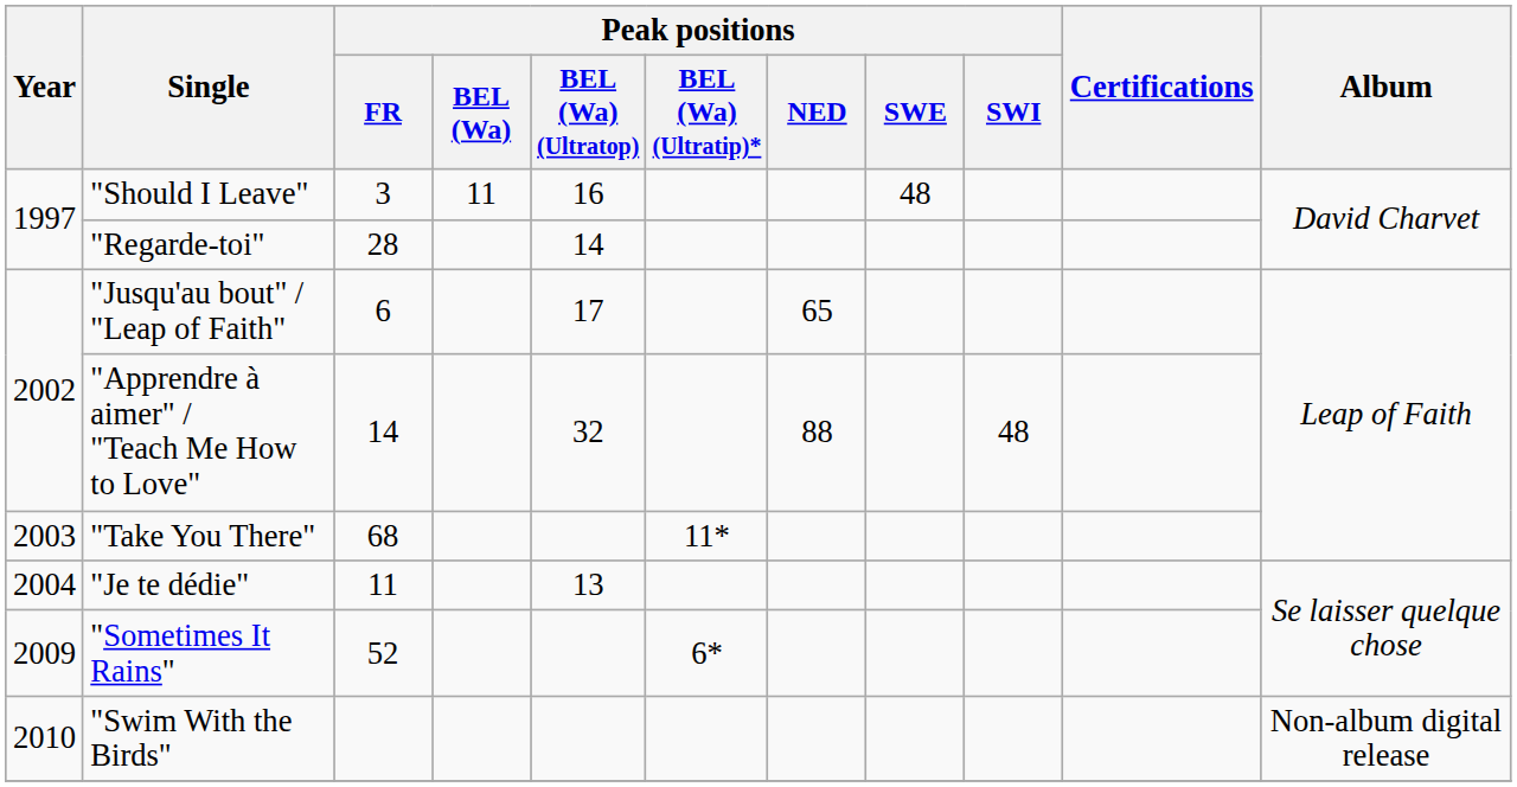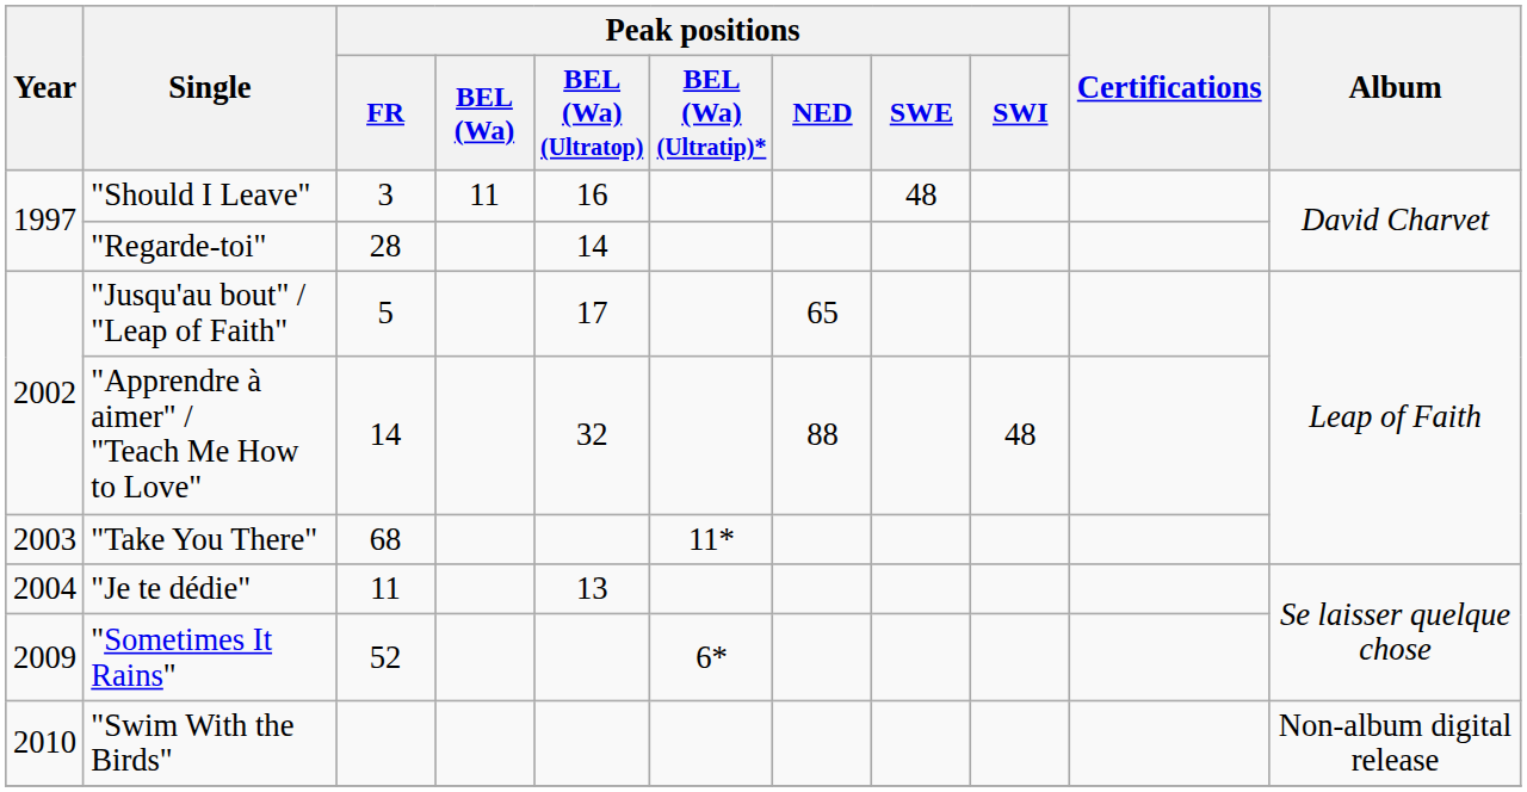"Jusqu'au bout" / "Leap of Faith" | Peak positions / FR: 6 -> 5
